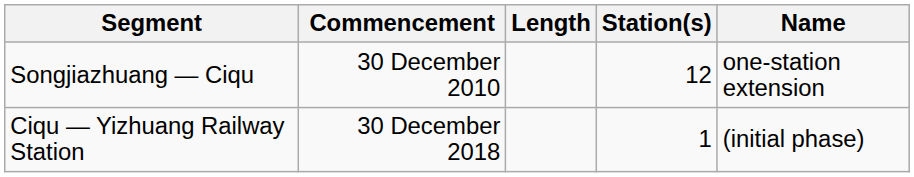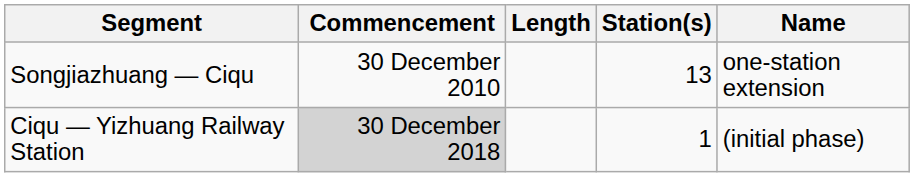Songjiazhuang — Ciqu | Station(s): 12 -> 13
Ciqu — Yizhuang Railway Station | Commencement: no background -> lightgrey background
